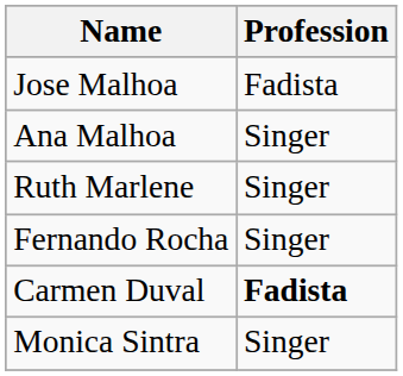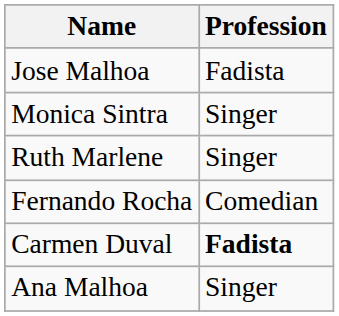rows swapped: Ana Malhoa <-> Monica Sintra
Fernando Rocha | Profession: Singer -> Comedian
